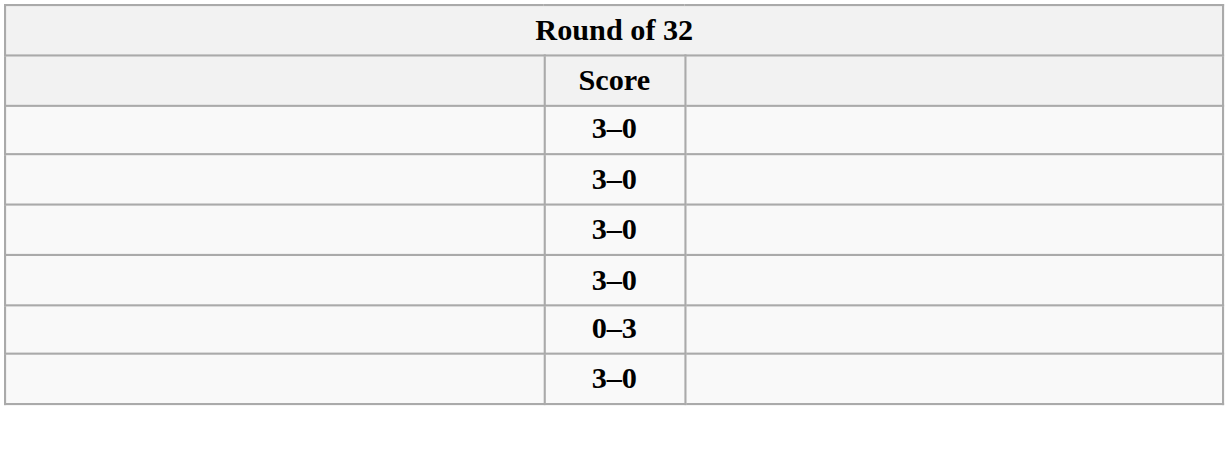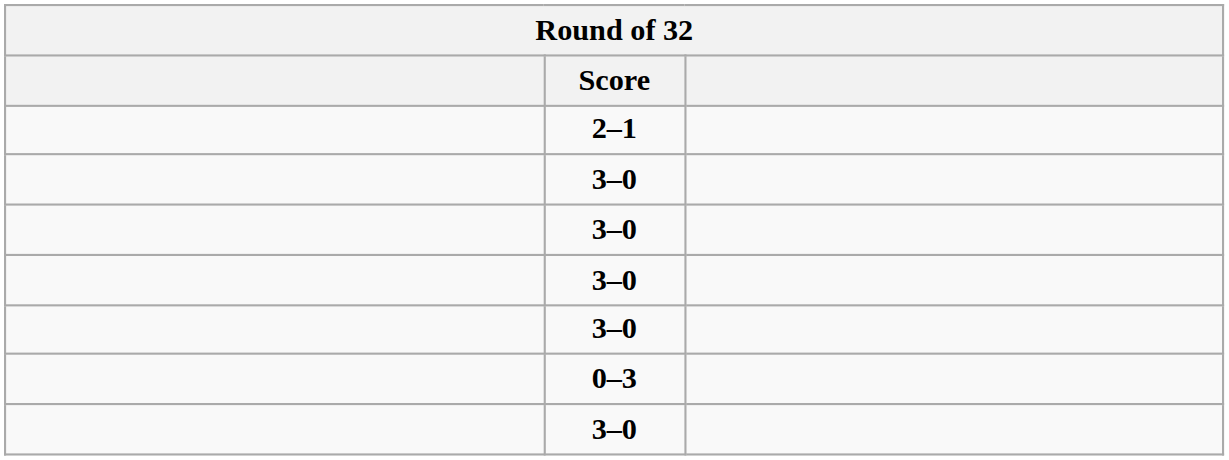+ row: 2–1
